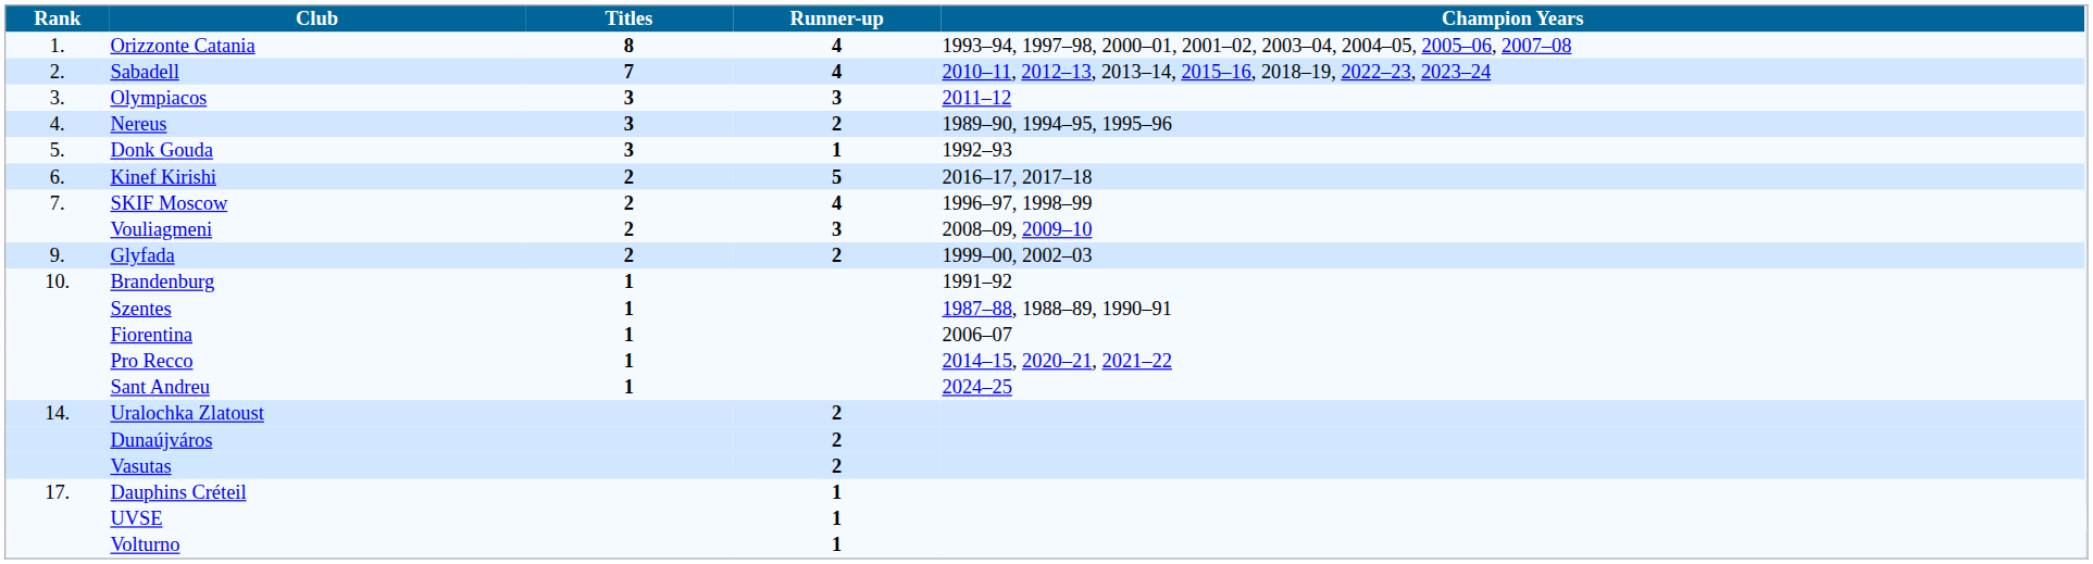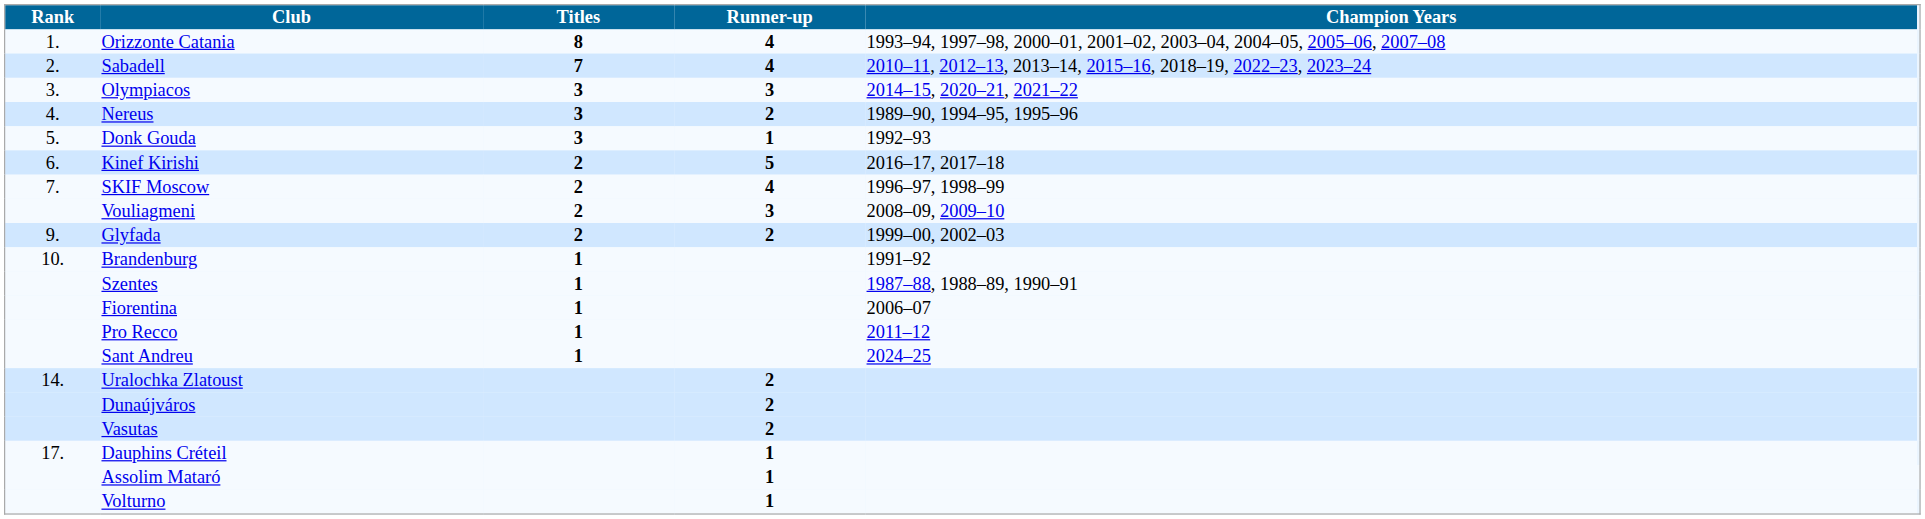Olympiacos | Champion Years: 2011–12 -> 2014–15, 2020–21, 2021–22
Pro Recco | Champion Years: 2014–15, 2020–21, 2021–22 -> 2011–12
- row: UVSE | 1
+ row: Assolim Mataró | 1
